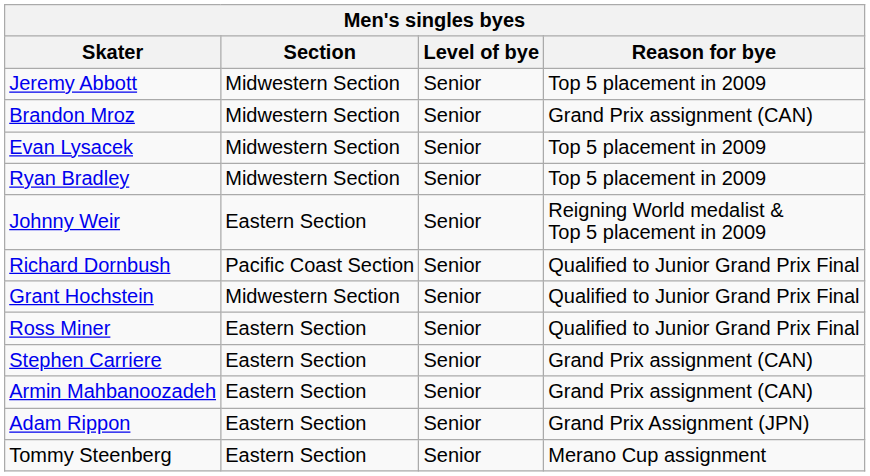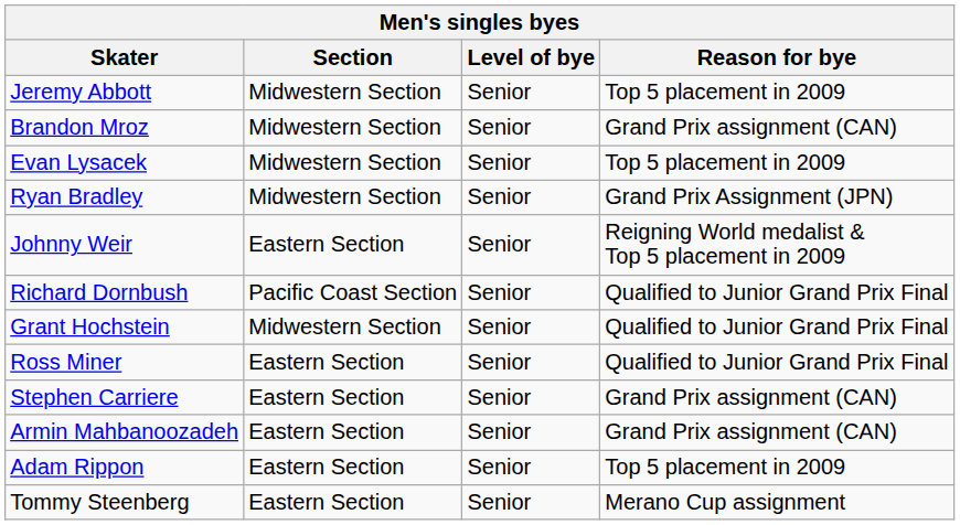Ryan Bradley | Reason for bye: Top 5 placement in 2009 -> Grand Prix Assignment (JPN)
Adam Rippon | Reason for bye: Grand Prix Assignment (JPN) -> Top 5 placement in 2009
